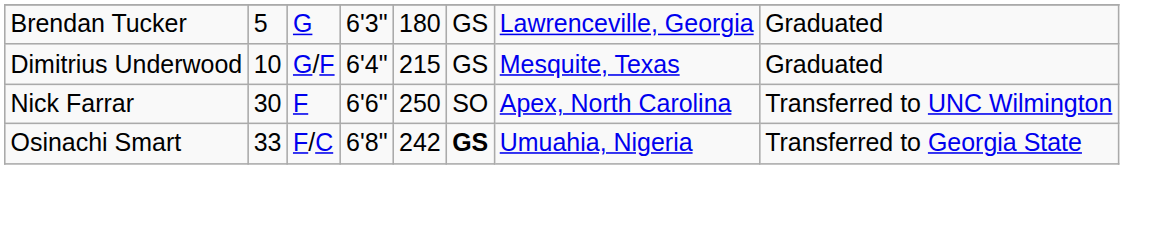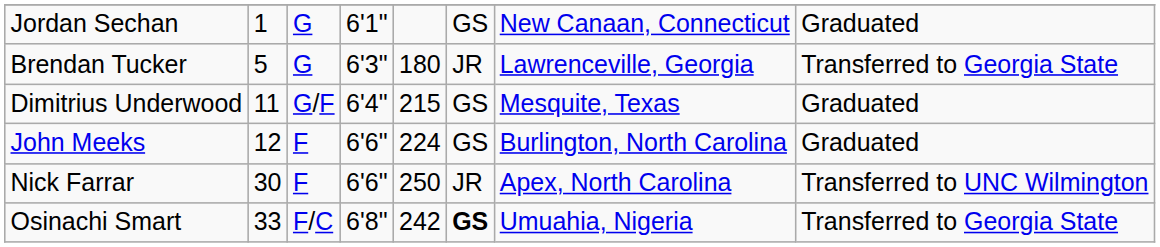+ row: Jordan Sechan | 1 | G | 6'1" | GS | New Canaan, Connecticut | Graduated
Brendan Tucker | column 6: GS -> JR
Brendan Tucker | column 8: Graduated -> Transferred to Georgia State
Dimitrius Underwood | column 2: 10 -> 11
+ row: John Meeks | 12 | F | 6'6" | 224 | GS | Burlington, North Carolina | Graduated
Nick Farrar | column 6: SO -> JR
